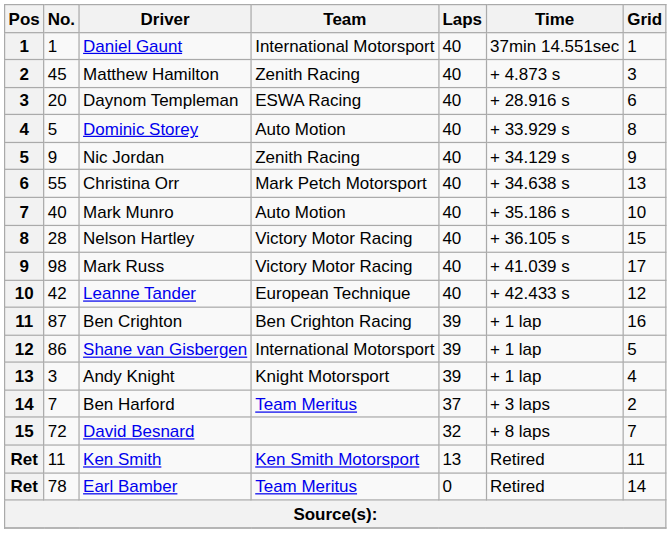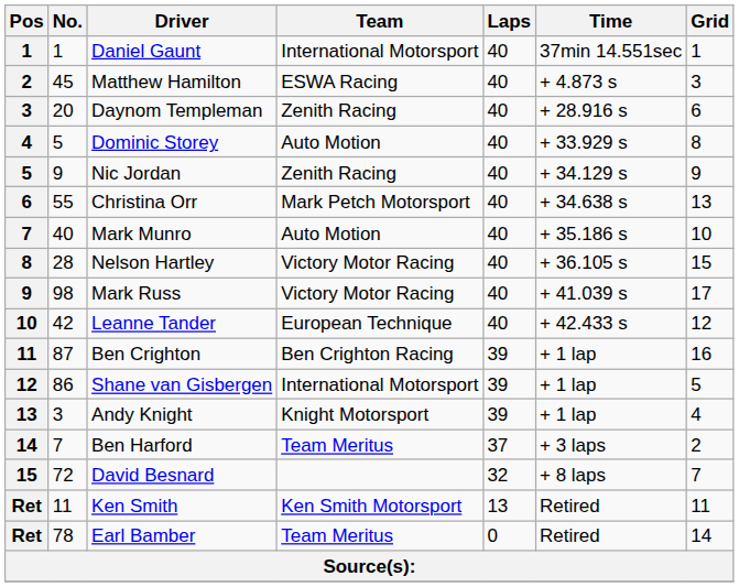Matthew Hamilton | Team: Zenith Racing -> ESWA Racing
Daynom Templeman | Team: ESWA Racing -> Zenith Racing
